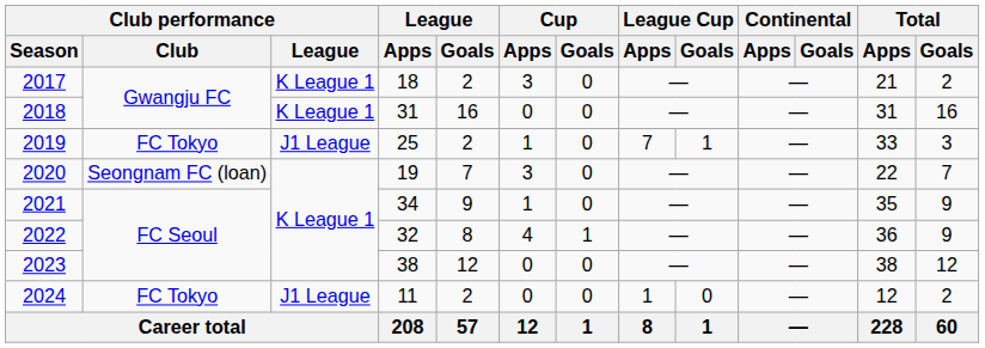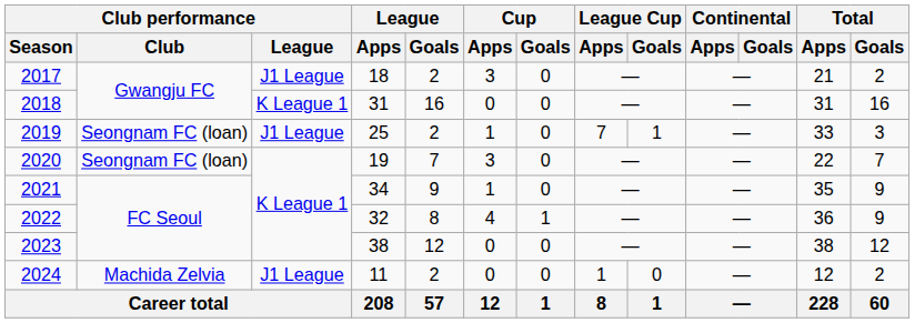2017 | Club performance / League: K League 1 -> J1 League
2019 | Club performance / Club: FC Tokyo -> Seongnam FC (loan)
2024 | Club performance / Club: FC Tokyo -> Machida Zelvia
